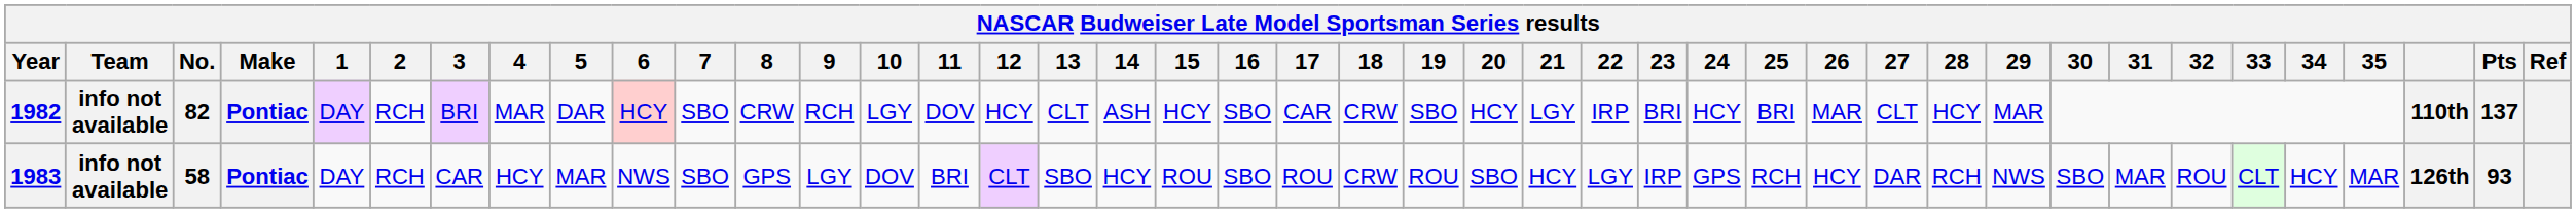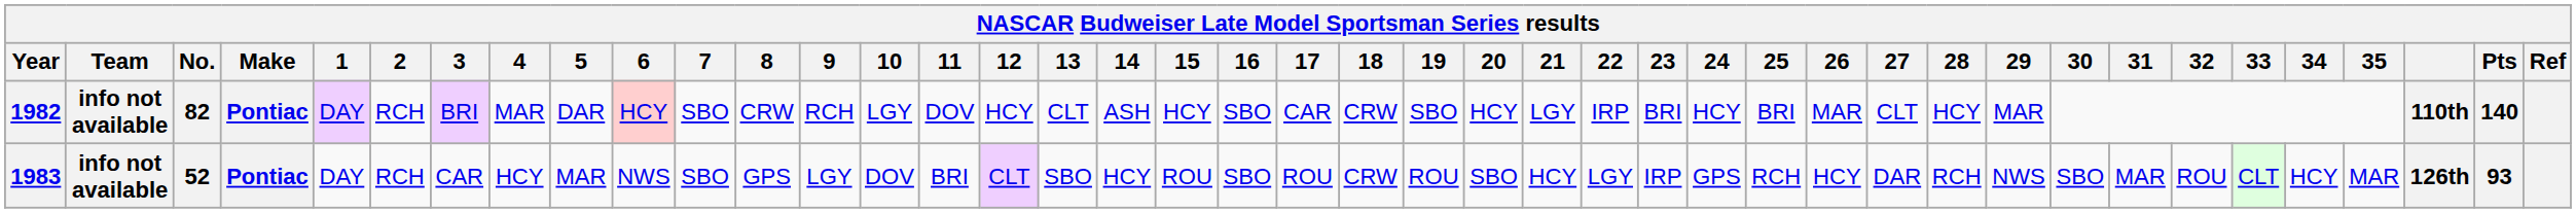1982 | Pts: 137 -> 140
1983 | No.: 58 -> 52
